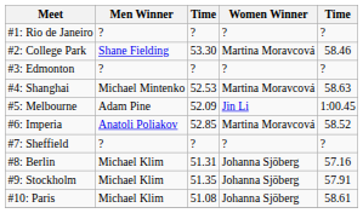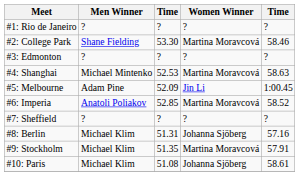#9: Stockholm | Women Winner: Johanna Sjöberg -> Martina Moravcová
